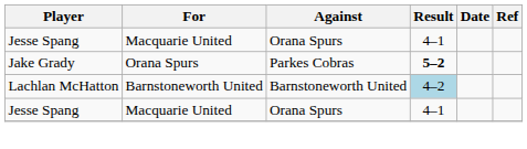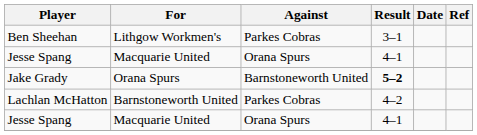+ row: Ben Sheehan | Lithgow Workmen's | Parkes Cobras | 3–1
Jake Grady | Against: Parkes Cobras -> Barnstoneworth United
Lachlan McHatton | Against: Barnstoneworth United -> Parkes Cobras
Lachlan McHatton | Result: lightblue background -> no background
